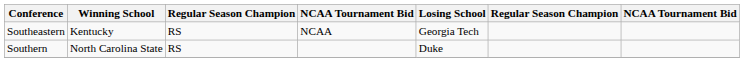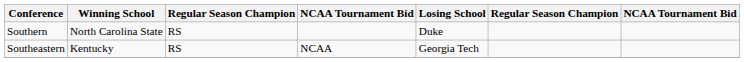rows swapped: Southeastern <-> Southern
